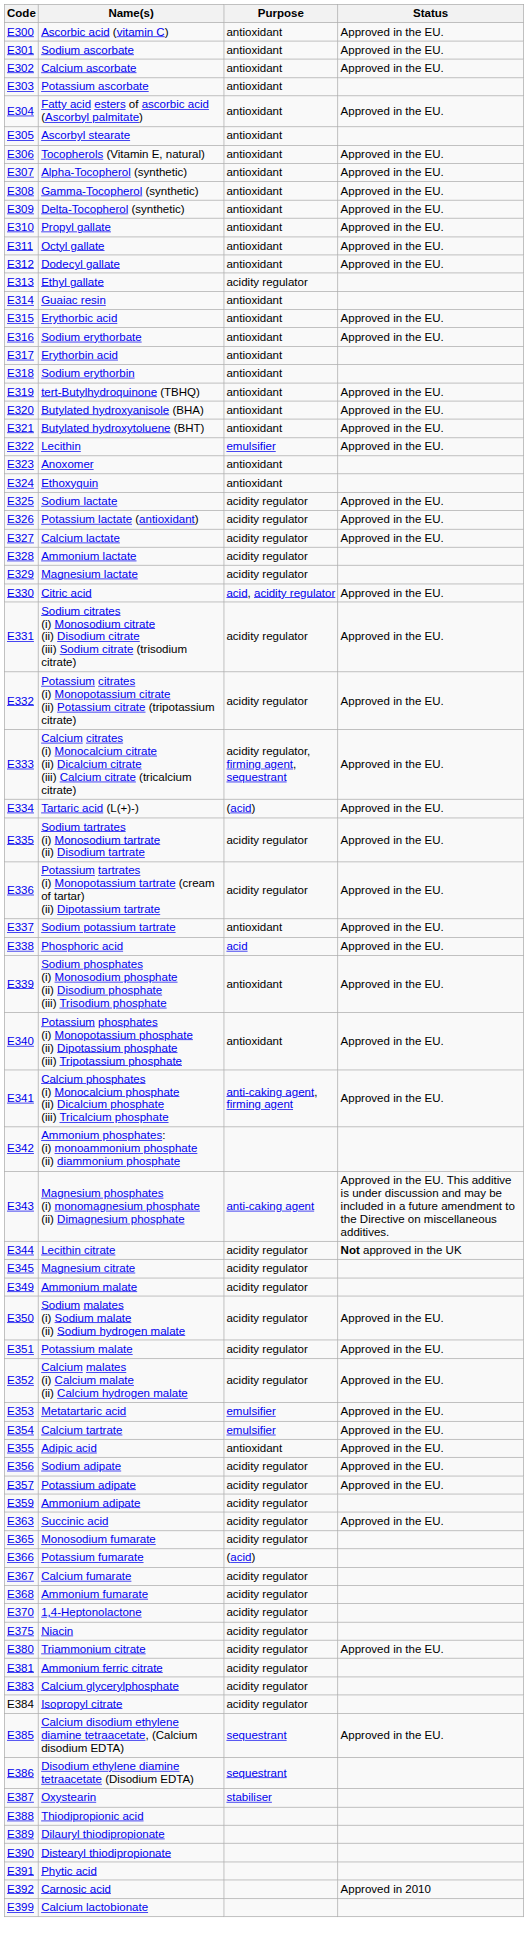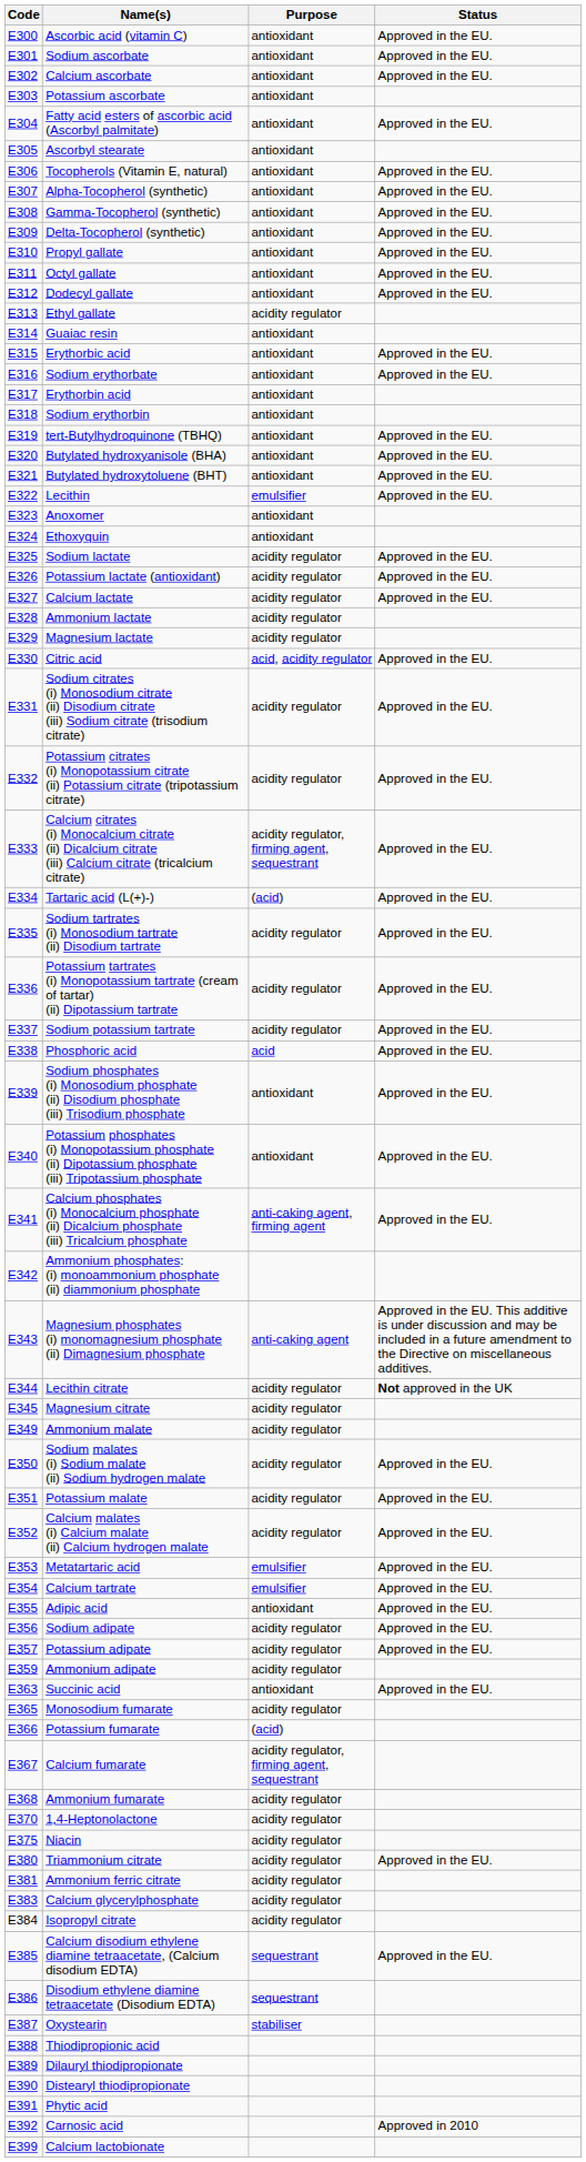Sodium potassium tartrate | Purpose: antioxidant -> acidity regulator
Succinic acid | Purpose: acidity regulator -> antioxidant
Calcium fumarate | Purpose: acidity regulator -> acidity regulator, firming agent, sequestrant
